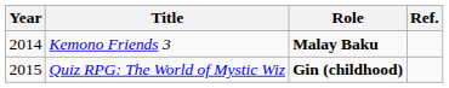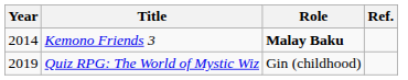Quiz RPG: The World of Mystic Wiz | Year: 2015 -> 2019
Quiz RPG: The World of Mystic Wiz | Role: bold -> normal
